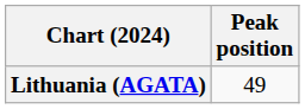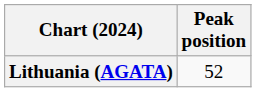Lithuania (AGATA) | Peak position: 49 -> 52
